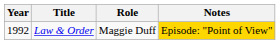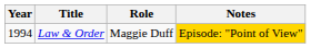Law & Order | Year: 1992 -> 1994
